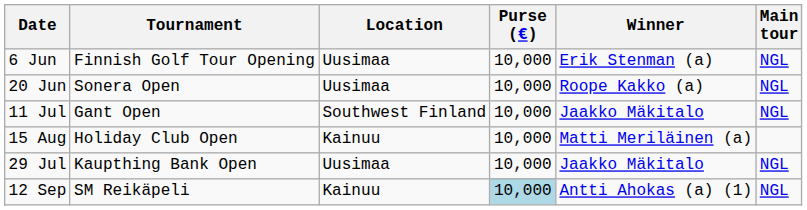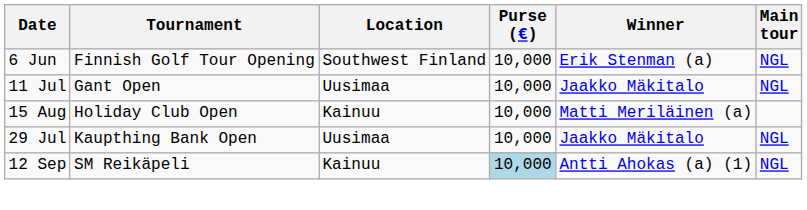6 Jun | Location: Uusimaa -> Southwest Finland
- row: 20 Jun | Sonera Open | Uusimaa | 10,000 | Roope Kakko (a) | NGL
11 Jul | Location: Southwest Finland -> Uusimaa
